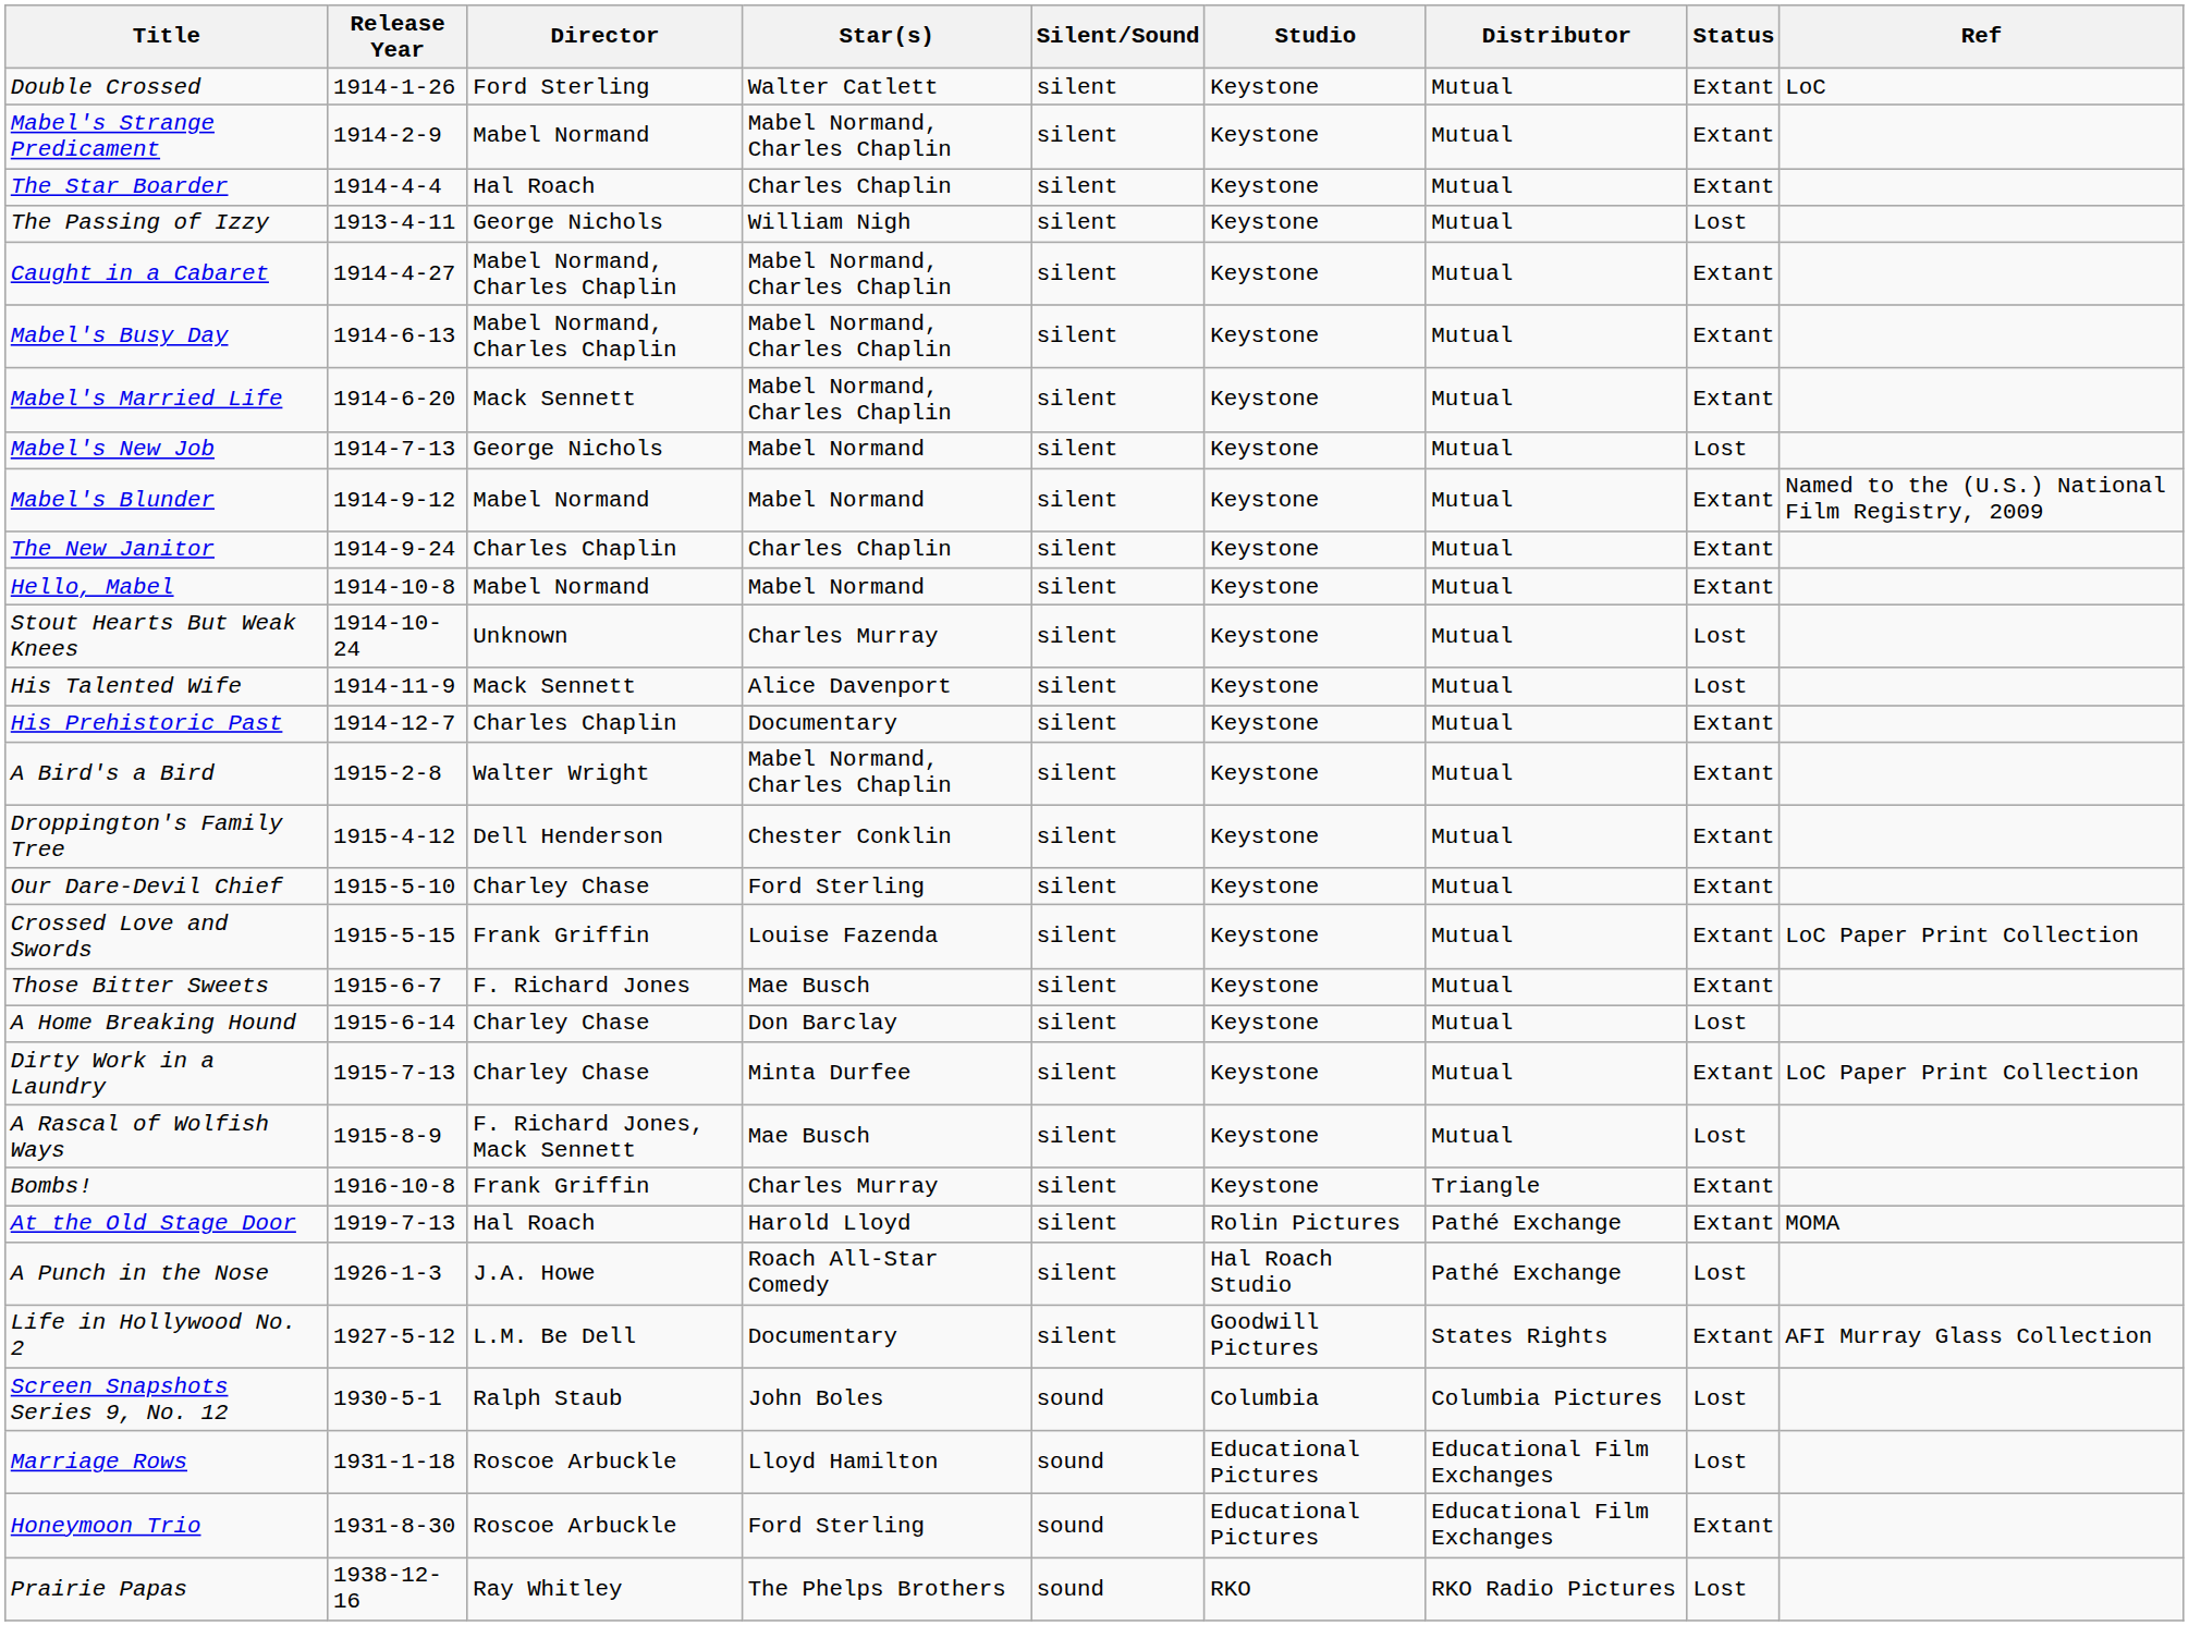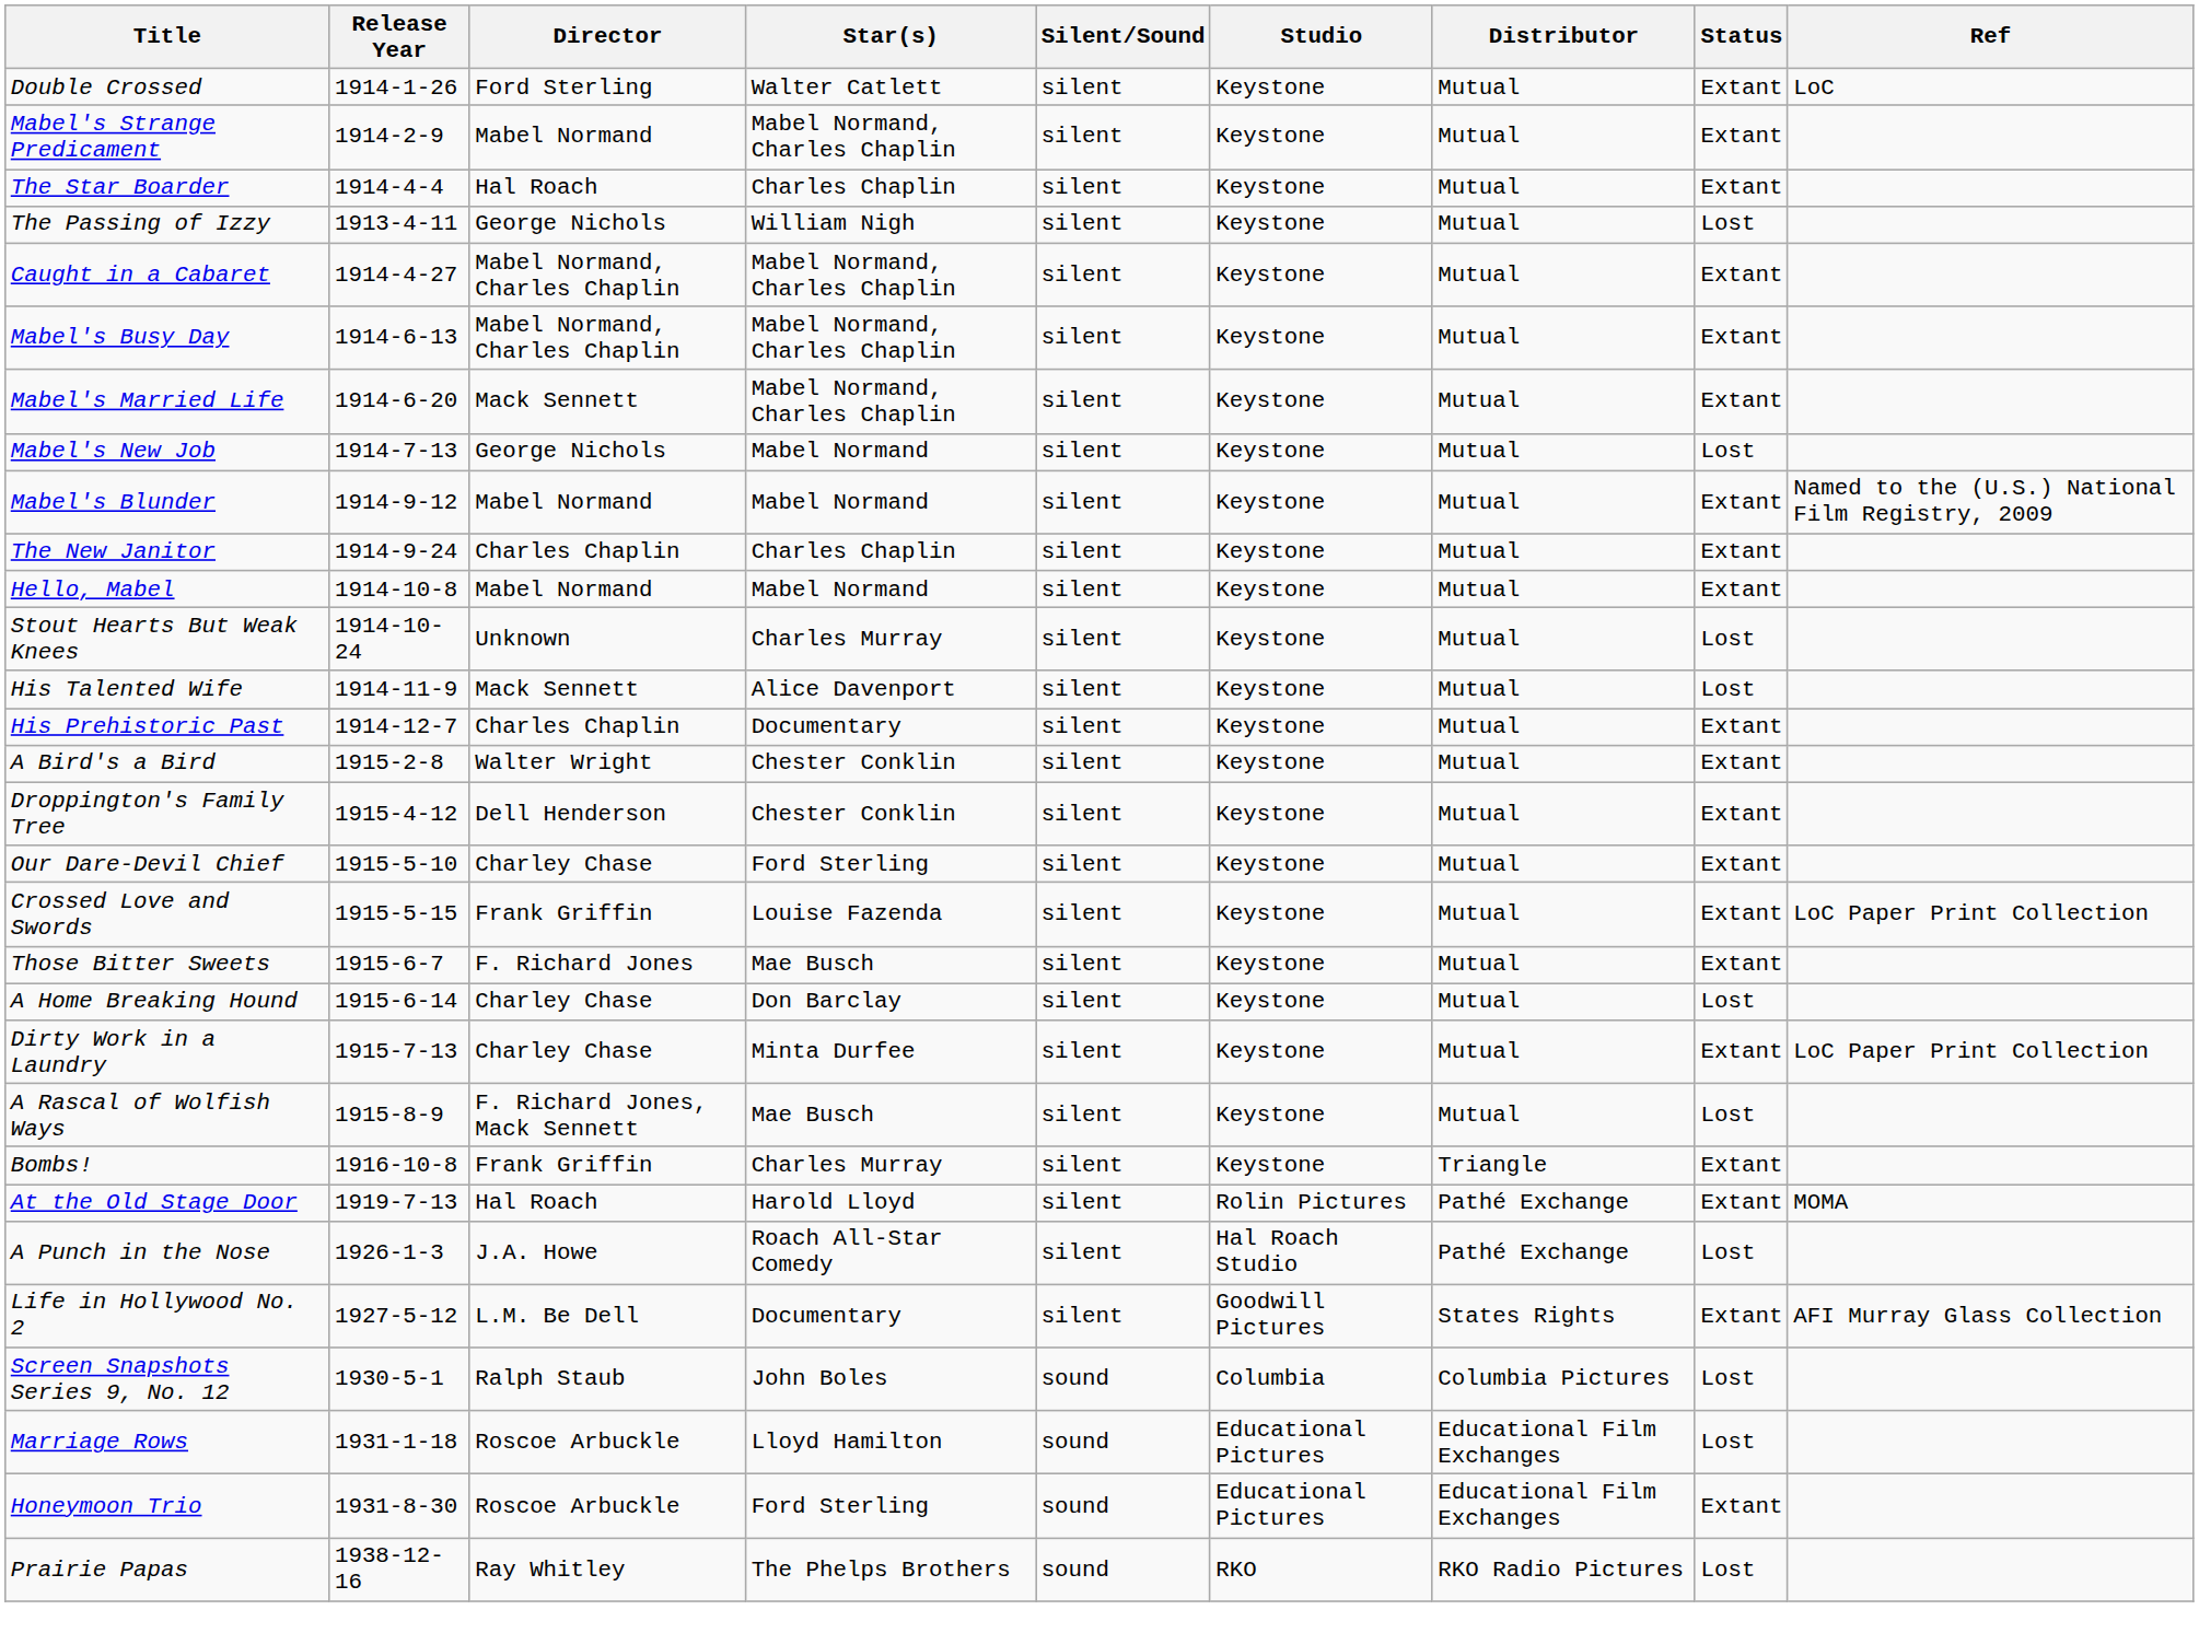A Bird's a Bird | Star(s): Mabel Normand, Charles Chaplin -> Chester Conklin
